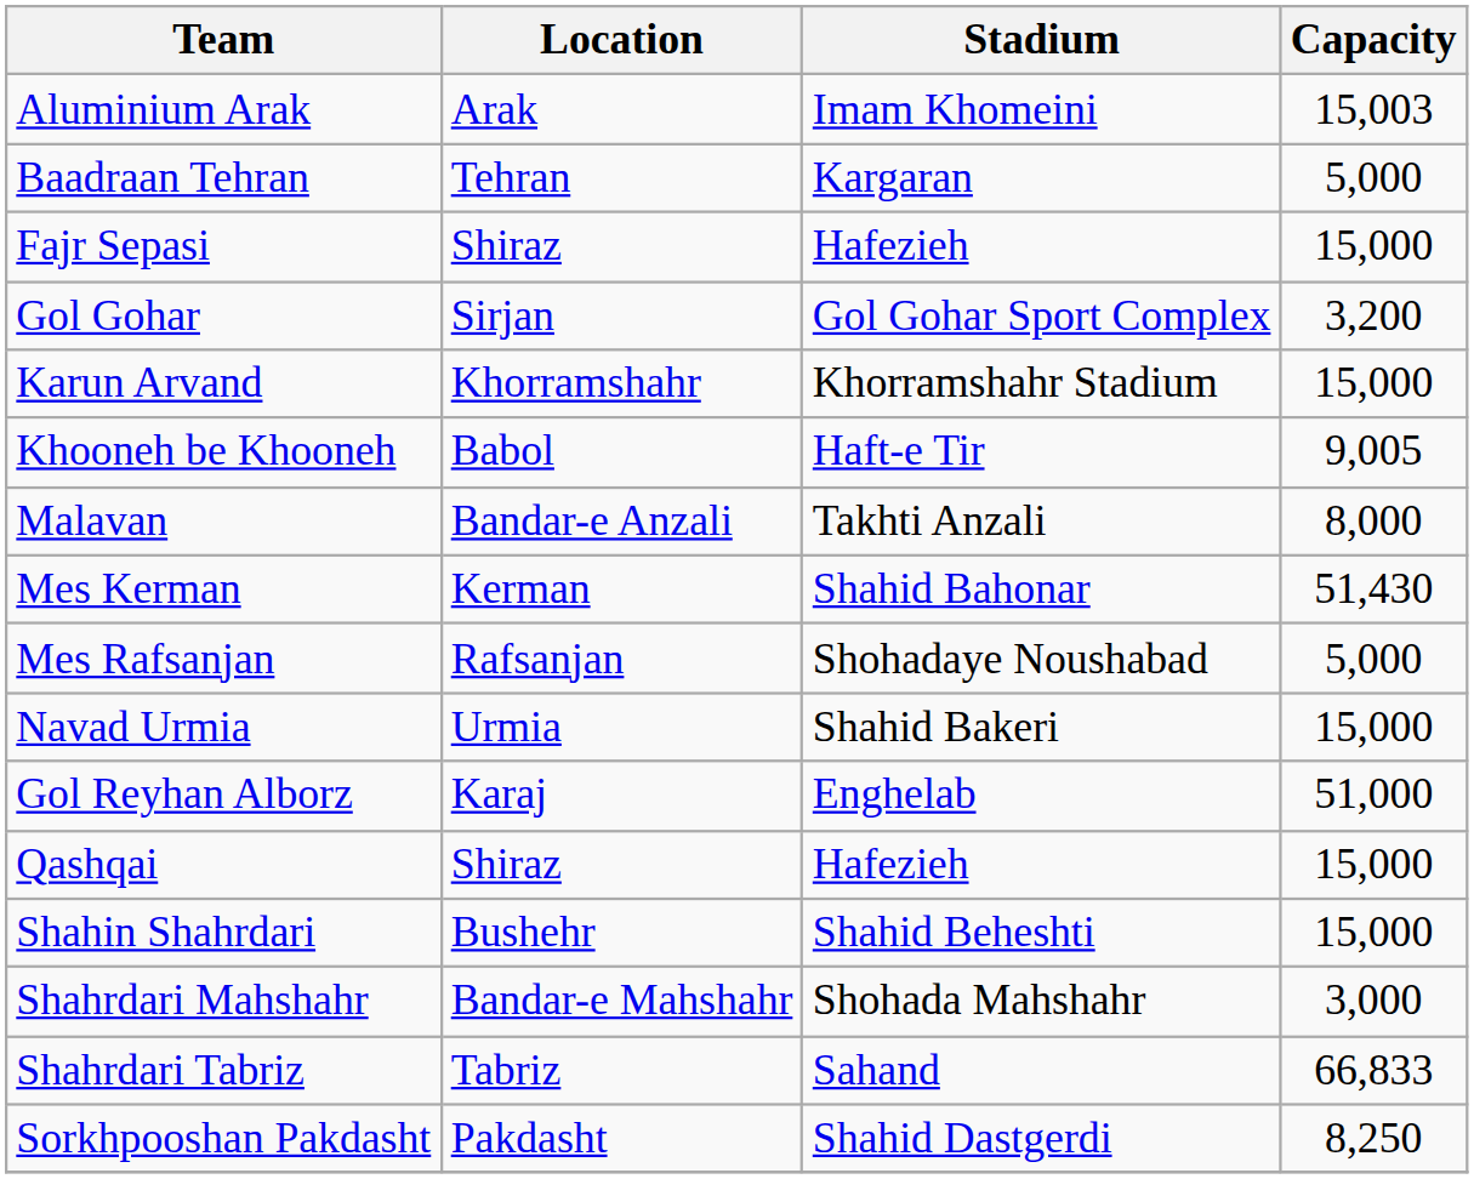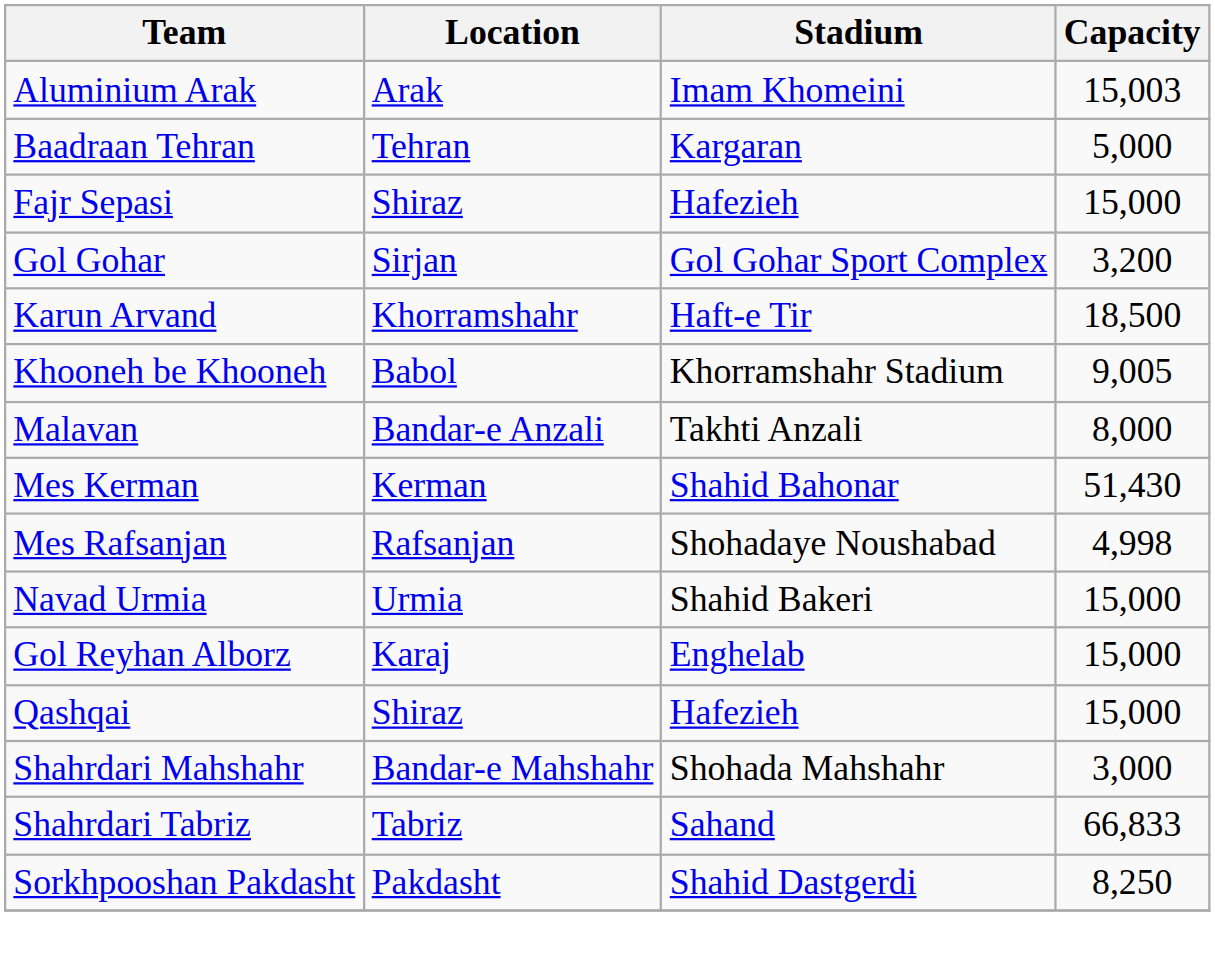Karun Arvand | Stadium: Khorramshahr Stadium -> Haft-e Tir
Karun Arvand | Capacity: 15,000 -> 18,500
Khooneh be Khooneh | Stadium: Haft-e Tir -> Khorramshahr Stadium
Mes Rafsanjan | Capacity: 5,000 -> 4,998
Gol Reyhan Alborz | Capacity: 51,000 -> 15,000
- row: Shahin Shahrdari | Bushehr | Shahid Beheshti | 15,000
